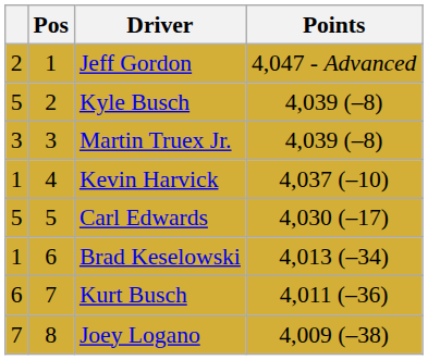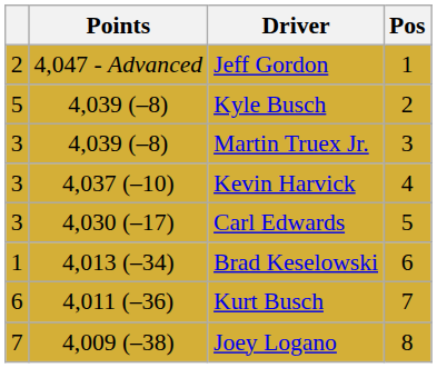columns swapped: Pos <-> Points
Kevin Harvick | column 1: 1 -> 3
Carl Edwards | column 1: 5 -> 3
